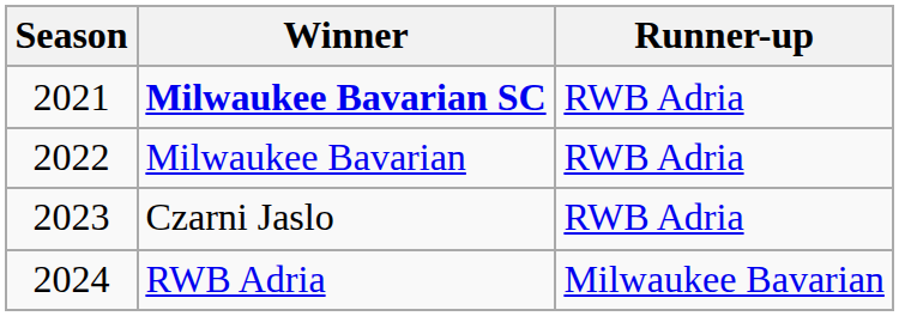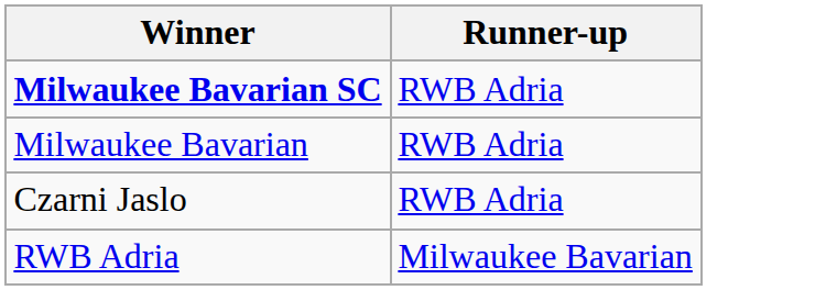- column: Season | 2021 | 2022 | 2023 | 2024
